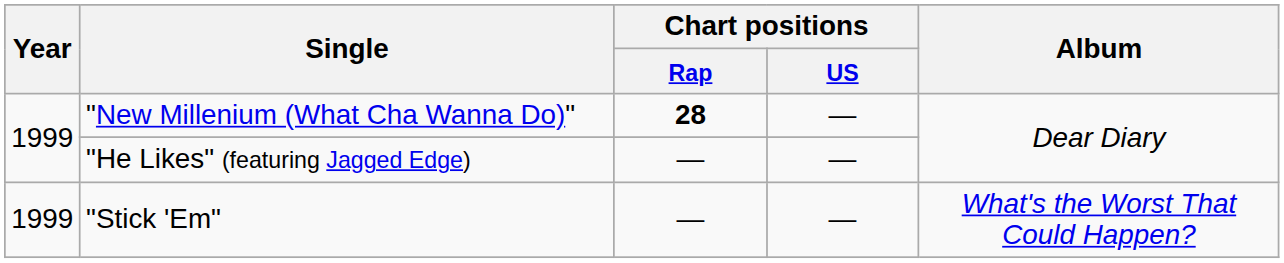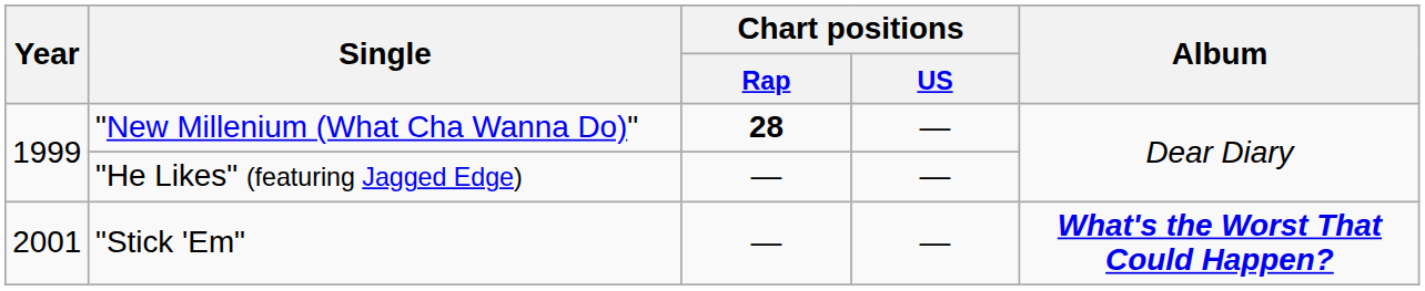"Stick 'Em" | Year: 1999 -> 2001
"Stick 'Em" | Album: normal -> bold
